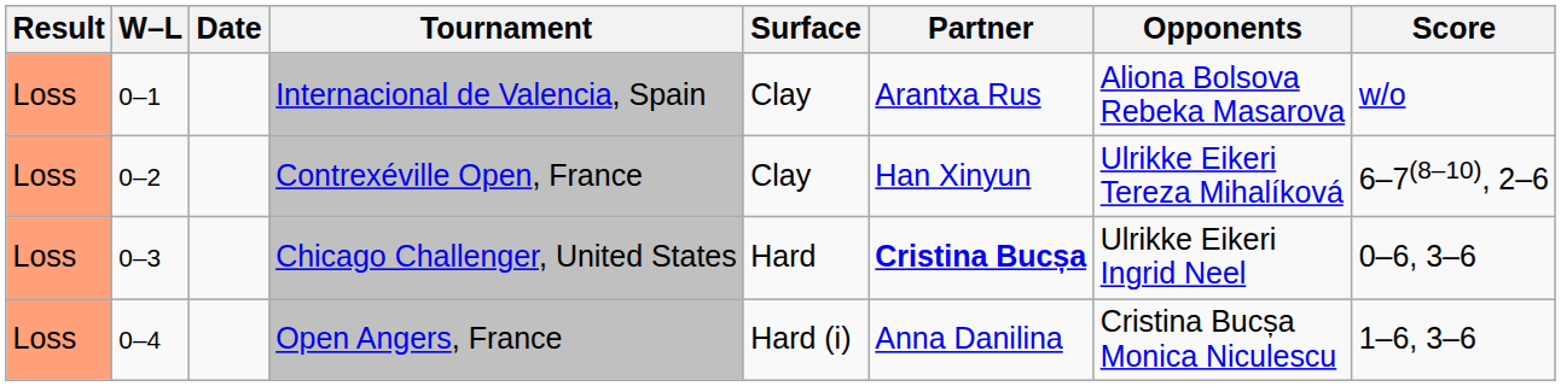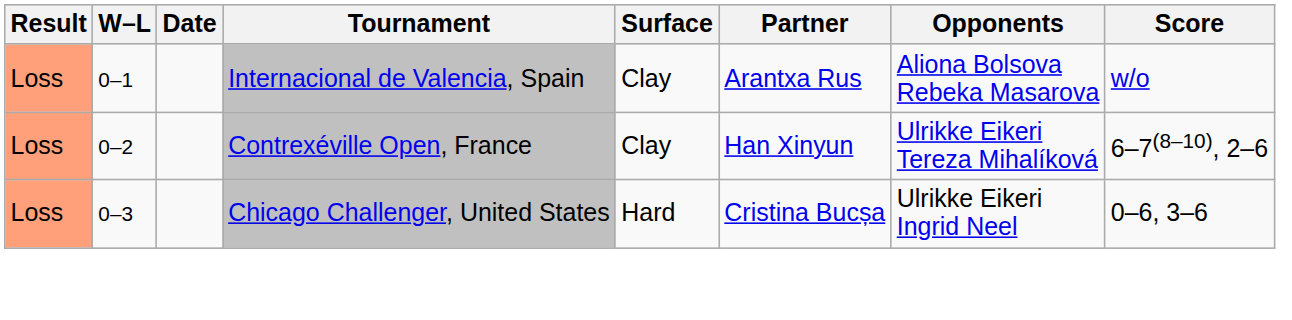Chicago Challenger, United States | Partner: bold -> normal
- row: Loss | 0–4 | Open Angers, France | Hard (i) | Anna Danilina | Cristina Bucșa Monica Niculescu | 1–6, 3–6
